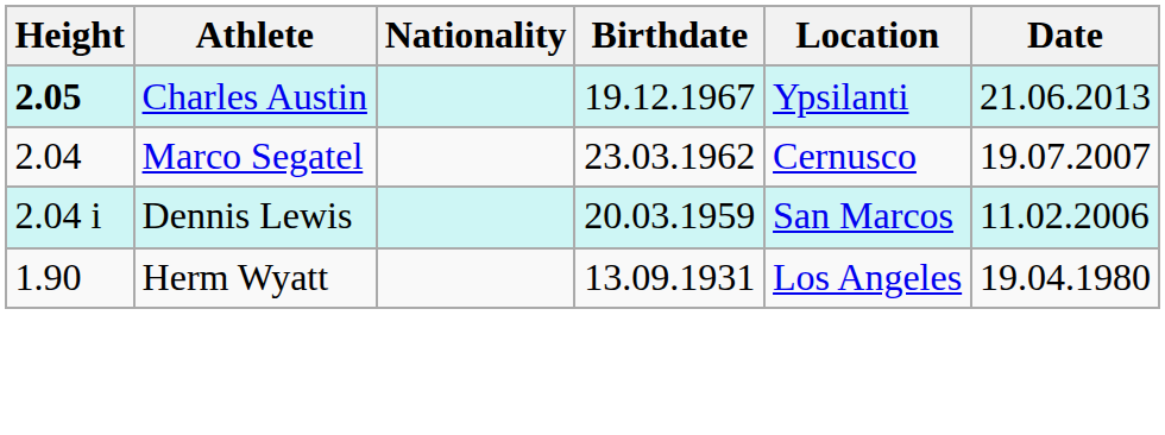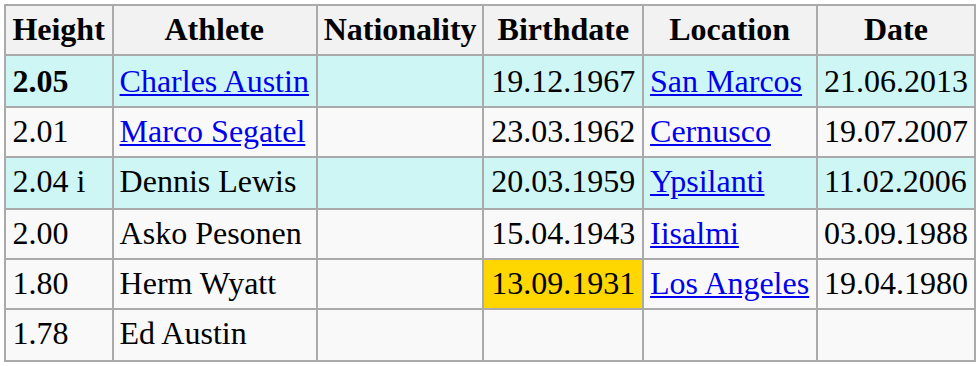Charles Austin | Location: Ypsilanti -> San Marcos
Marco Segatel | Height: 2.04 -> 2.01
Dennis Lewis | Location: San Marcos -> Ypsilanti
+ row: 2.00 | Asko Pesonen | 15.04.1943 | Iisalmi | 03.09.1988
Herm Wyatt | Height: 1.90 -> 1.80
Herm Wyatt | Birthdate: no background -> gold background
+ row: 1.78 | Ed Austin
